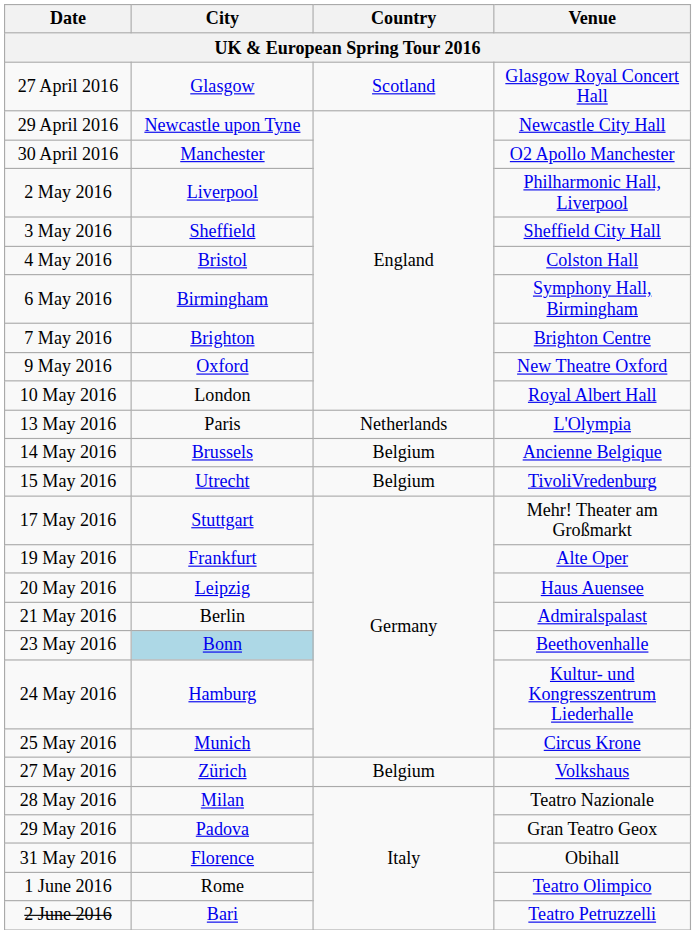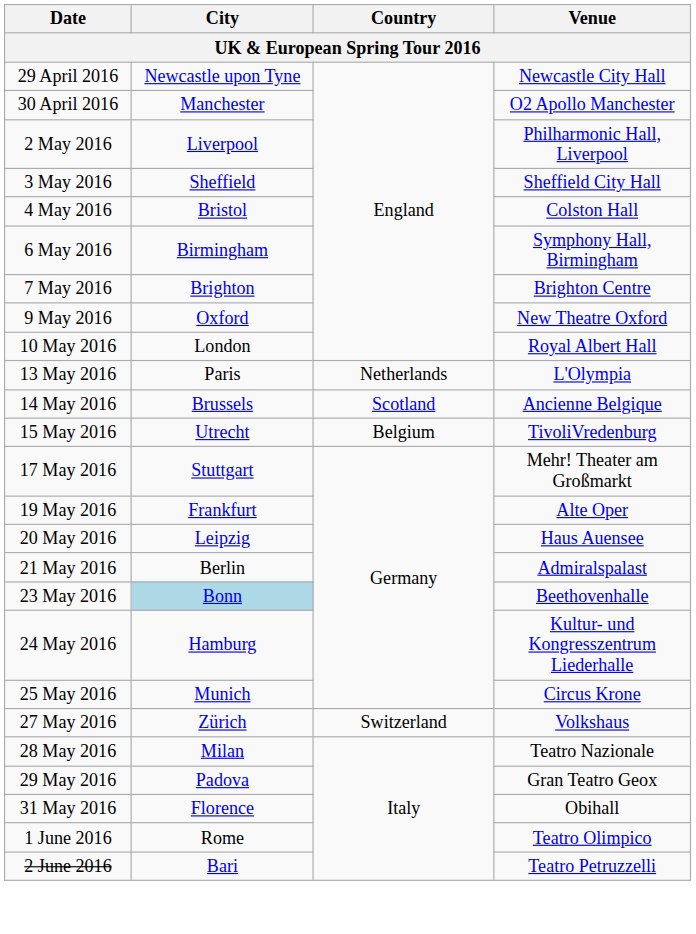- row: 27 April 2016 | Glasgow | Scotland | Glasgow Royal Concert Hall
14 May 2016 | Country: Belgium -> Scotland
27 May 2016 | Country: Belgium -> Switzerland
